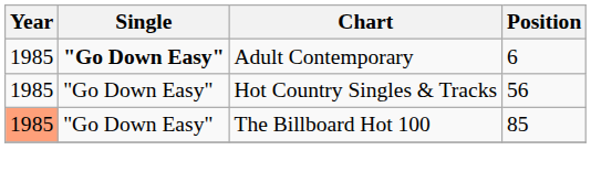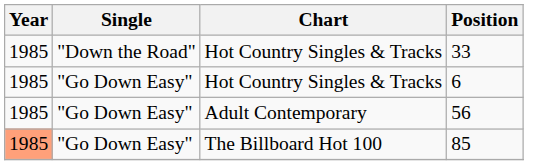+ row: 1985 | "Down the Road" | Hot Country Singles & Tracks | 33
6 | Single: bold -> normal
6 | Chart: Adult Contemporary -> Hot Country Singles & Tracks
56 | Chart: Hot Country Singles & Tracks -> Adult Contemporary
